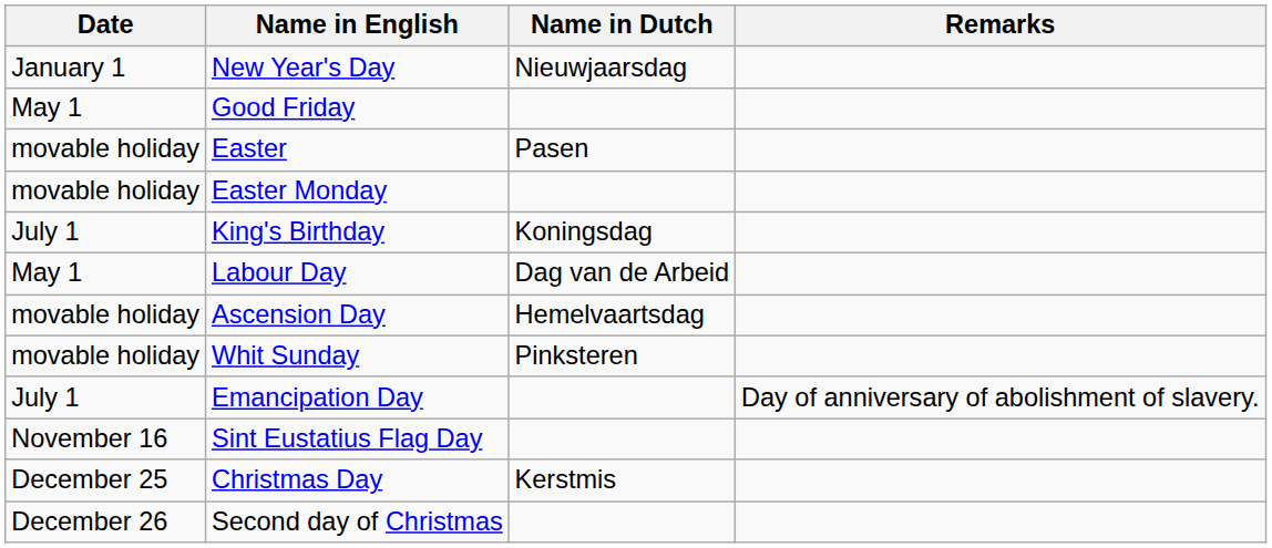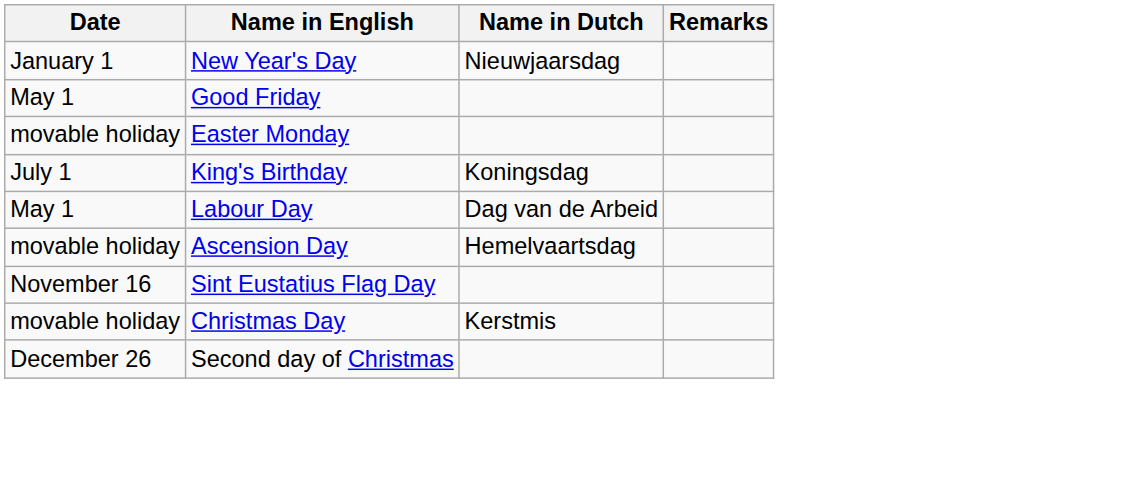- row: movable holiday | Easter | Pasen
- row: movable holiday | Whit Sunday | Pinksteren
- row: July 1 | Emancipation Day | Day of anniversary of abolishment of slavery.
Christmas Day | Date: December 25 -> movable holiday
